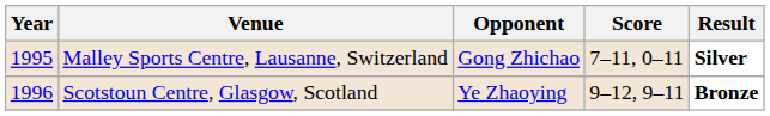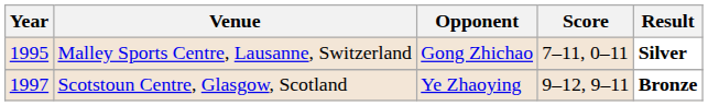Scotstoun Centre, Glasgow, Scotland | Year: 1996 -> 1997
